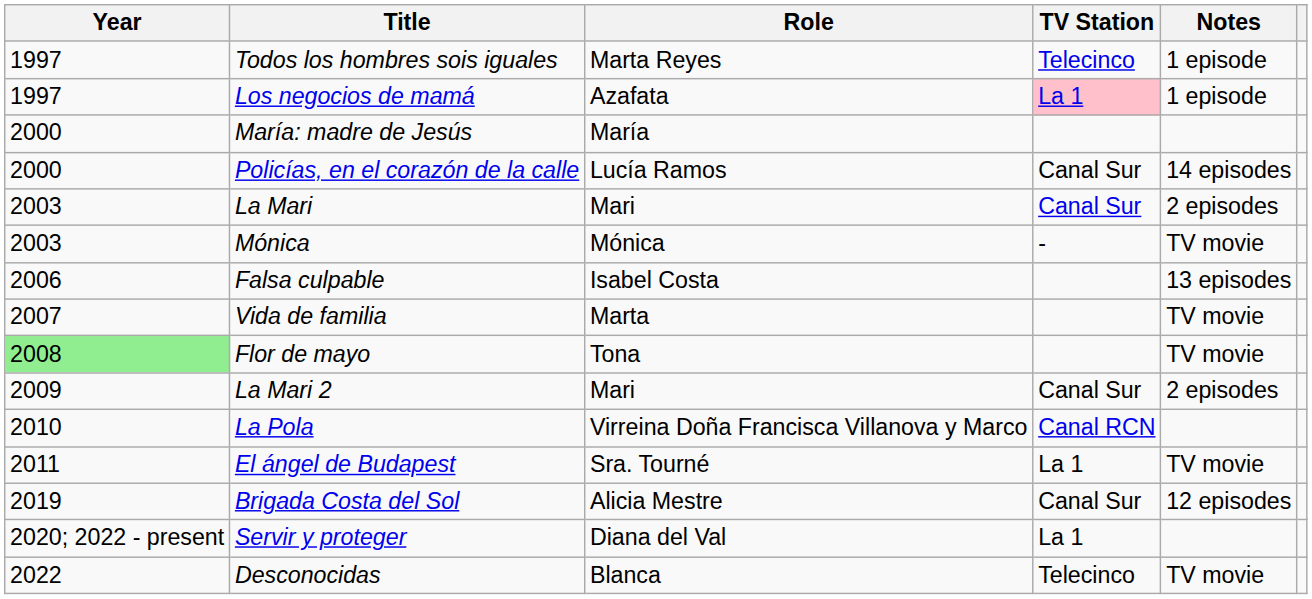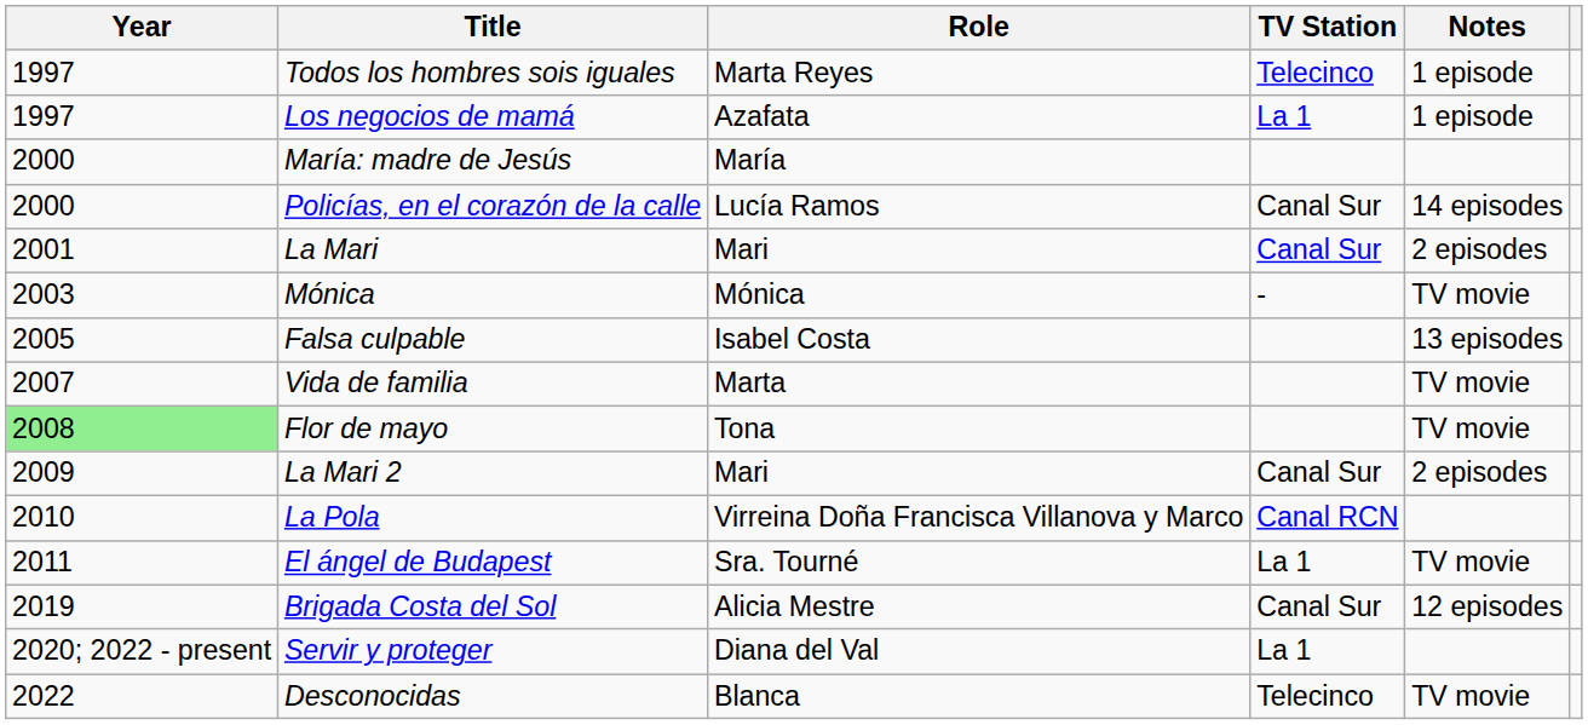Los negocios de mamá | TV Station: pink background -> no background
La Mari | Year: 2003 -> 2001
Falsa culpable | Year: 2006 -> 2005
